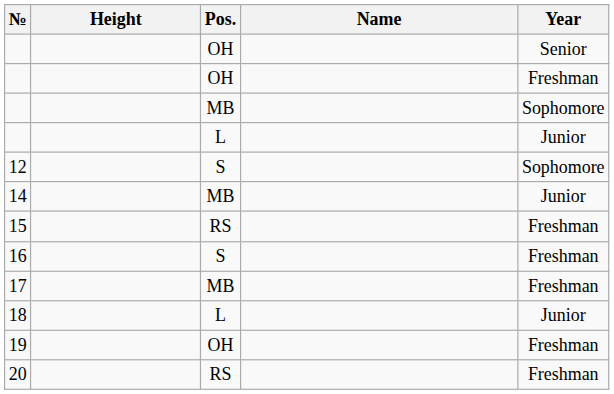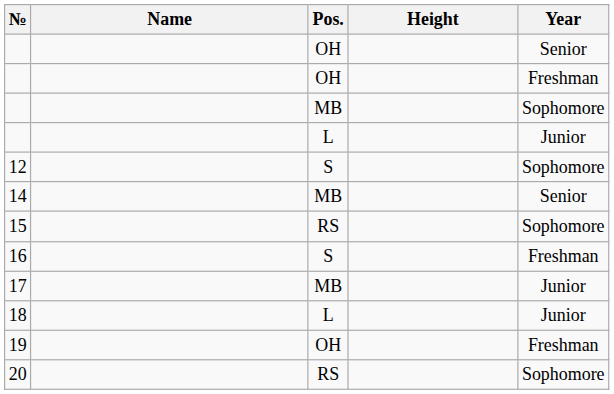columns swapped: Name <-> Height
14 | Year: Junior -> Senior
15 | Year: Freshman -> Sophomore
17 | Year: Freshman -> Junior
20 | Year: Freshman -> Sophomore
